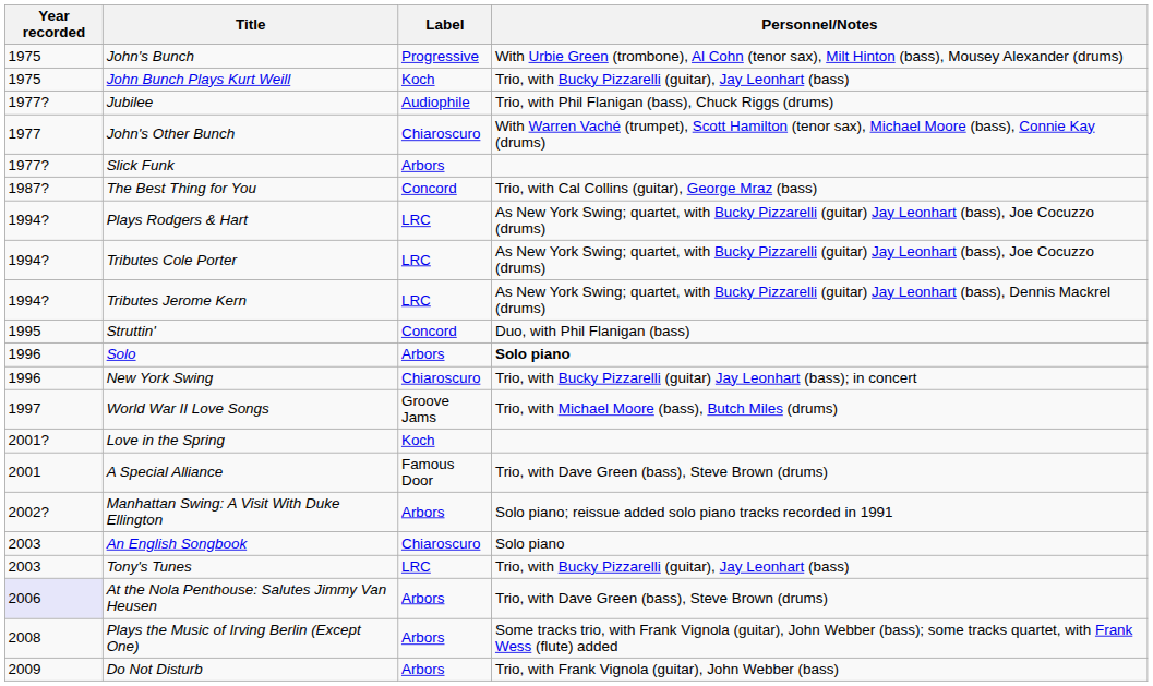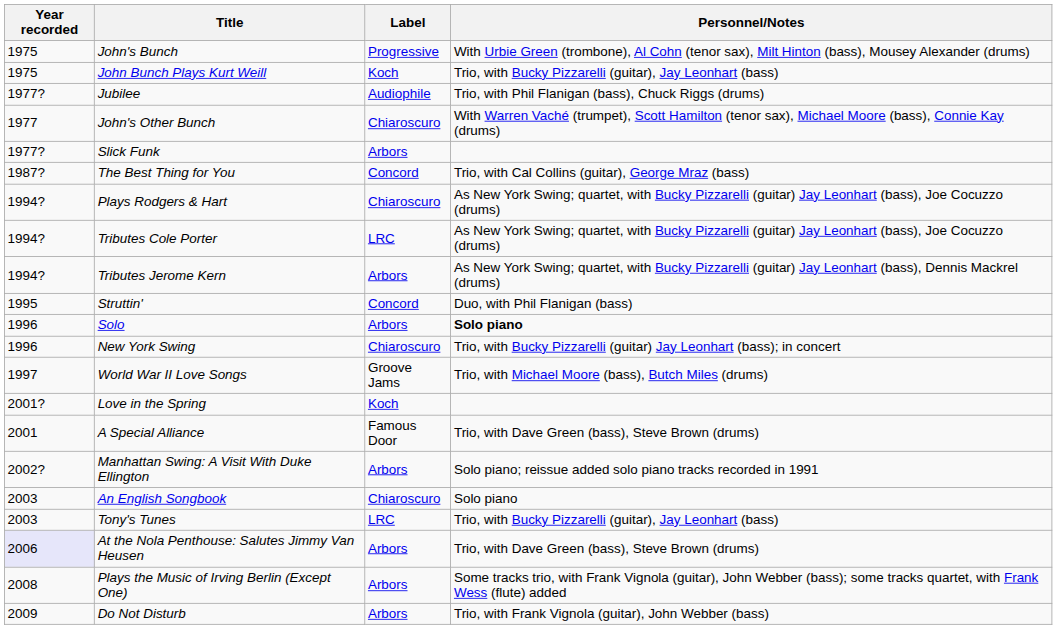Plays Rodgers & Hart | Label: LRC -> Chiaroscuro
Tributes Jerome Kern | Label: LRC -> Arbors
